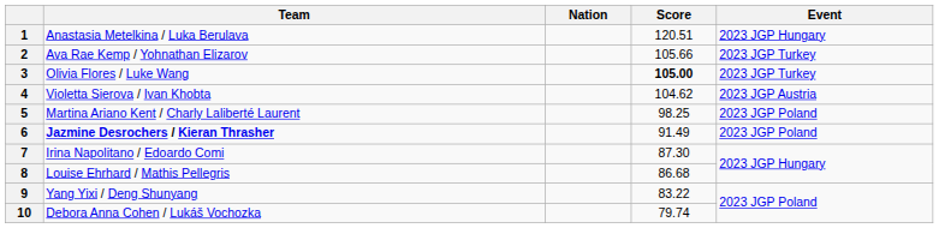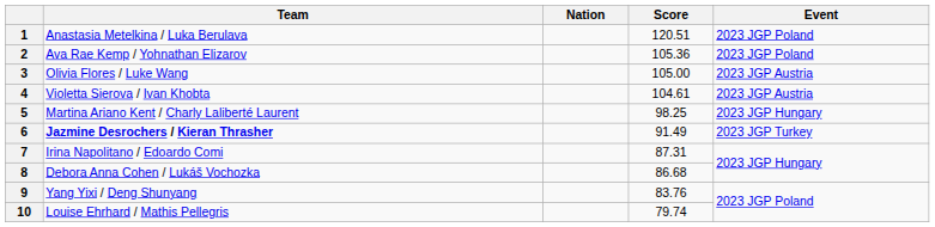1 | Event: 2023 JGP Hungary -> 2023 JGP Poland
2 | Score: 105.66 -> 105.36
2 | Event: 2023 JGP Turkey -> 2023 JGP Poland
3 | Score: bold -> normal
3 | Event: 2023 JGP Turkey -> 2023 JGP Austria
4 | Score: 104.62 -> 104.61
5 | Event: 2023 JGP Poland -> 2023 JGP Hungary
6 | Event: 2023 JGP Poland -> 2023 JGP Turkey
7 | Score: 87.30 -> 87.31
8 | Team: Louise Ehrhard / Mathis Pellegris -> Debora Anna Cohen / Lukáš Vochozka
9 | Score: 83.22 -> 83.76
10 | Team: Debora Anna Cohen / Lukáš Vochozka -> Louise Ehrhard / Mathis Pellegris
